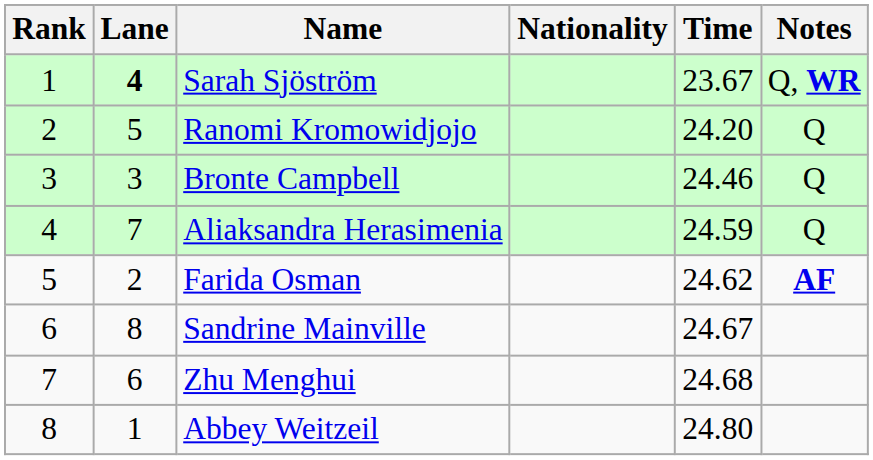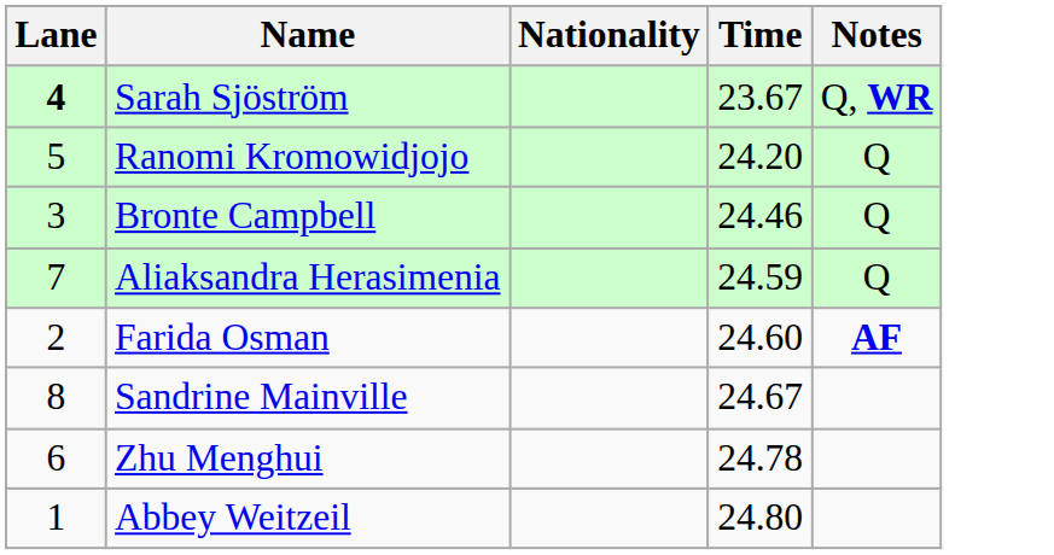- column: Rank | 1 | 2 | 3 | 4 | 5 | 6 | 7 | 8
Farida Osman | Time: 24.62 -> 24.60
Zhu Menghui | Time: 24.68 -> 24.78
